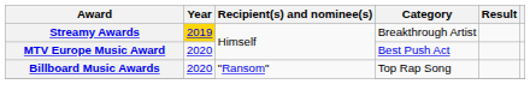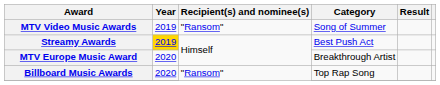+ row: MTV Video Music Awards | 2019 | "Ransom" | Song of Summer
Streamy Awards | Category: Breakthrough Artist -> Best Push Act
MTV Europe Music Award | Category: Best Push Act -> Breakthrough Artist
